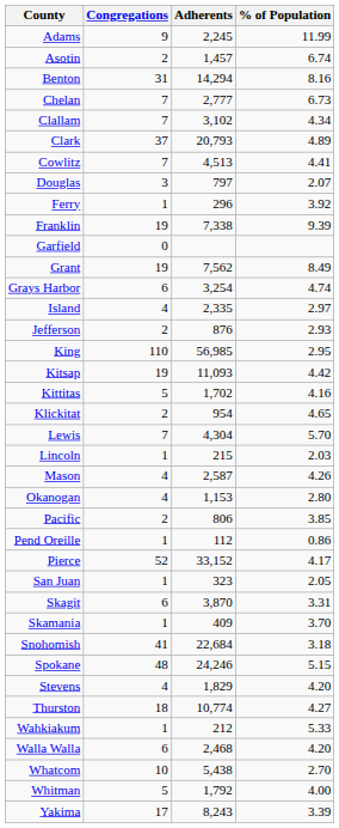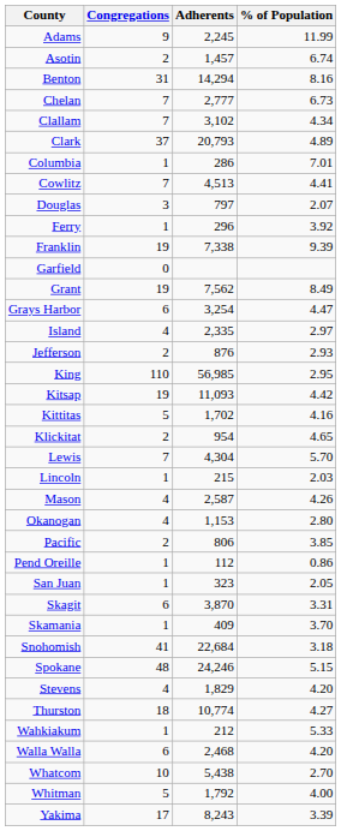+ row: Columbia | 1 | 286 | 7.01
Grays Harbor | % of Population: 4.74 -> 4.47
- row: Pierce | 52 | 33,152 | 4.17
